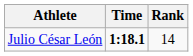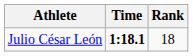Julio César León | Rank: 14 -> 18
